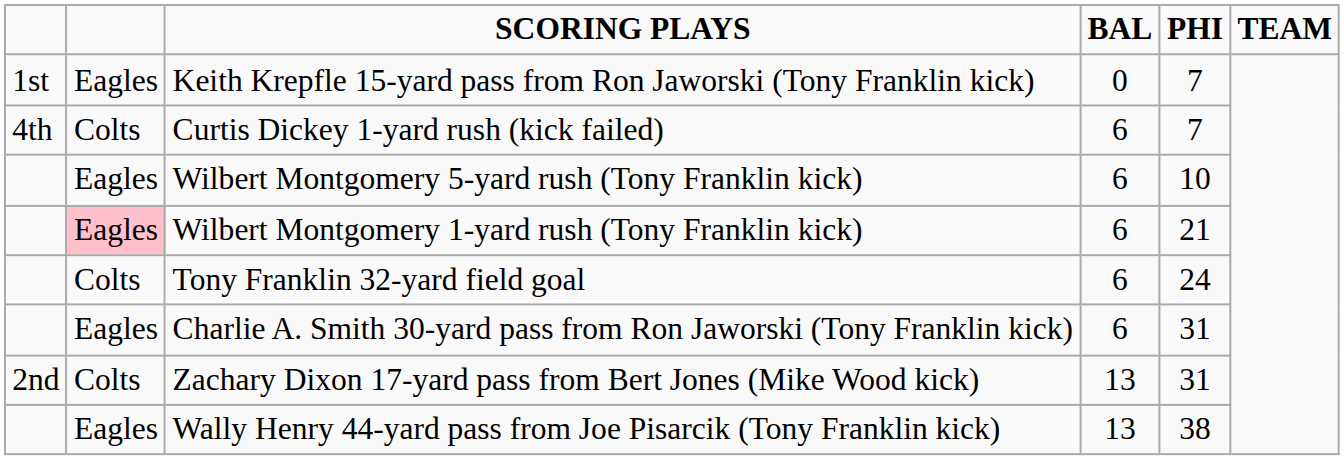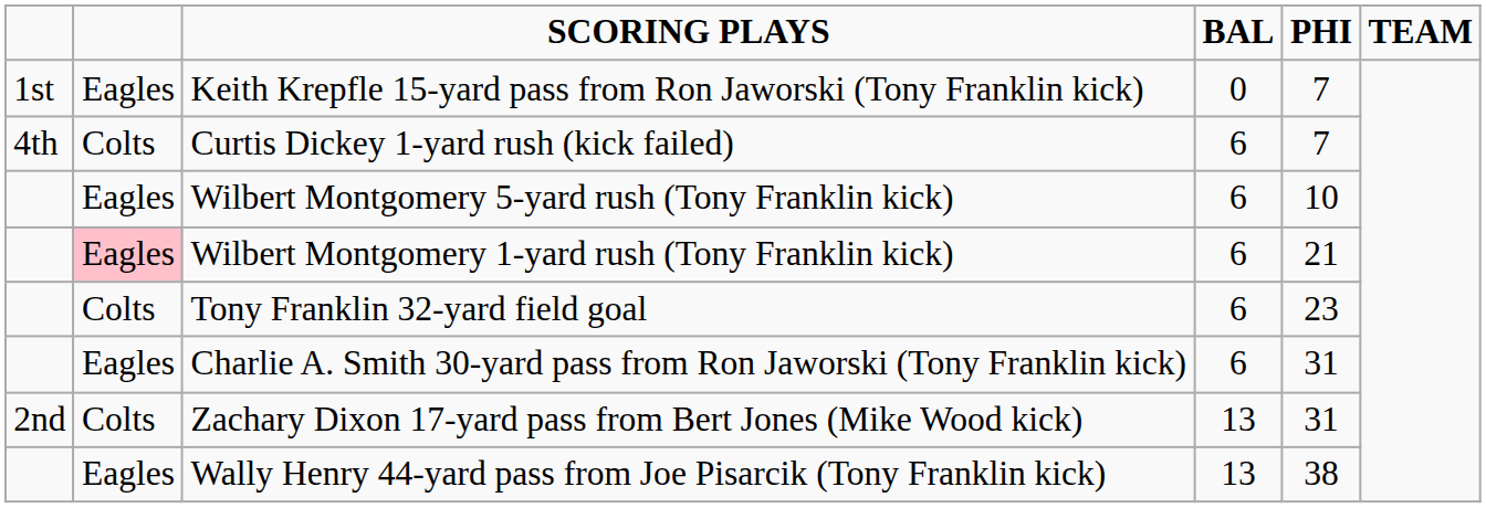Tony Franklin 32-yard field goal | PHI: 24 -> 23
